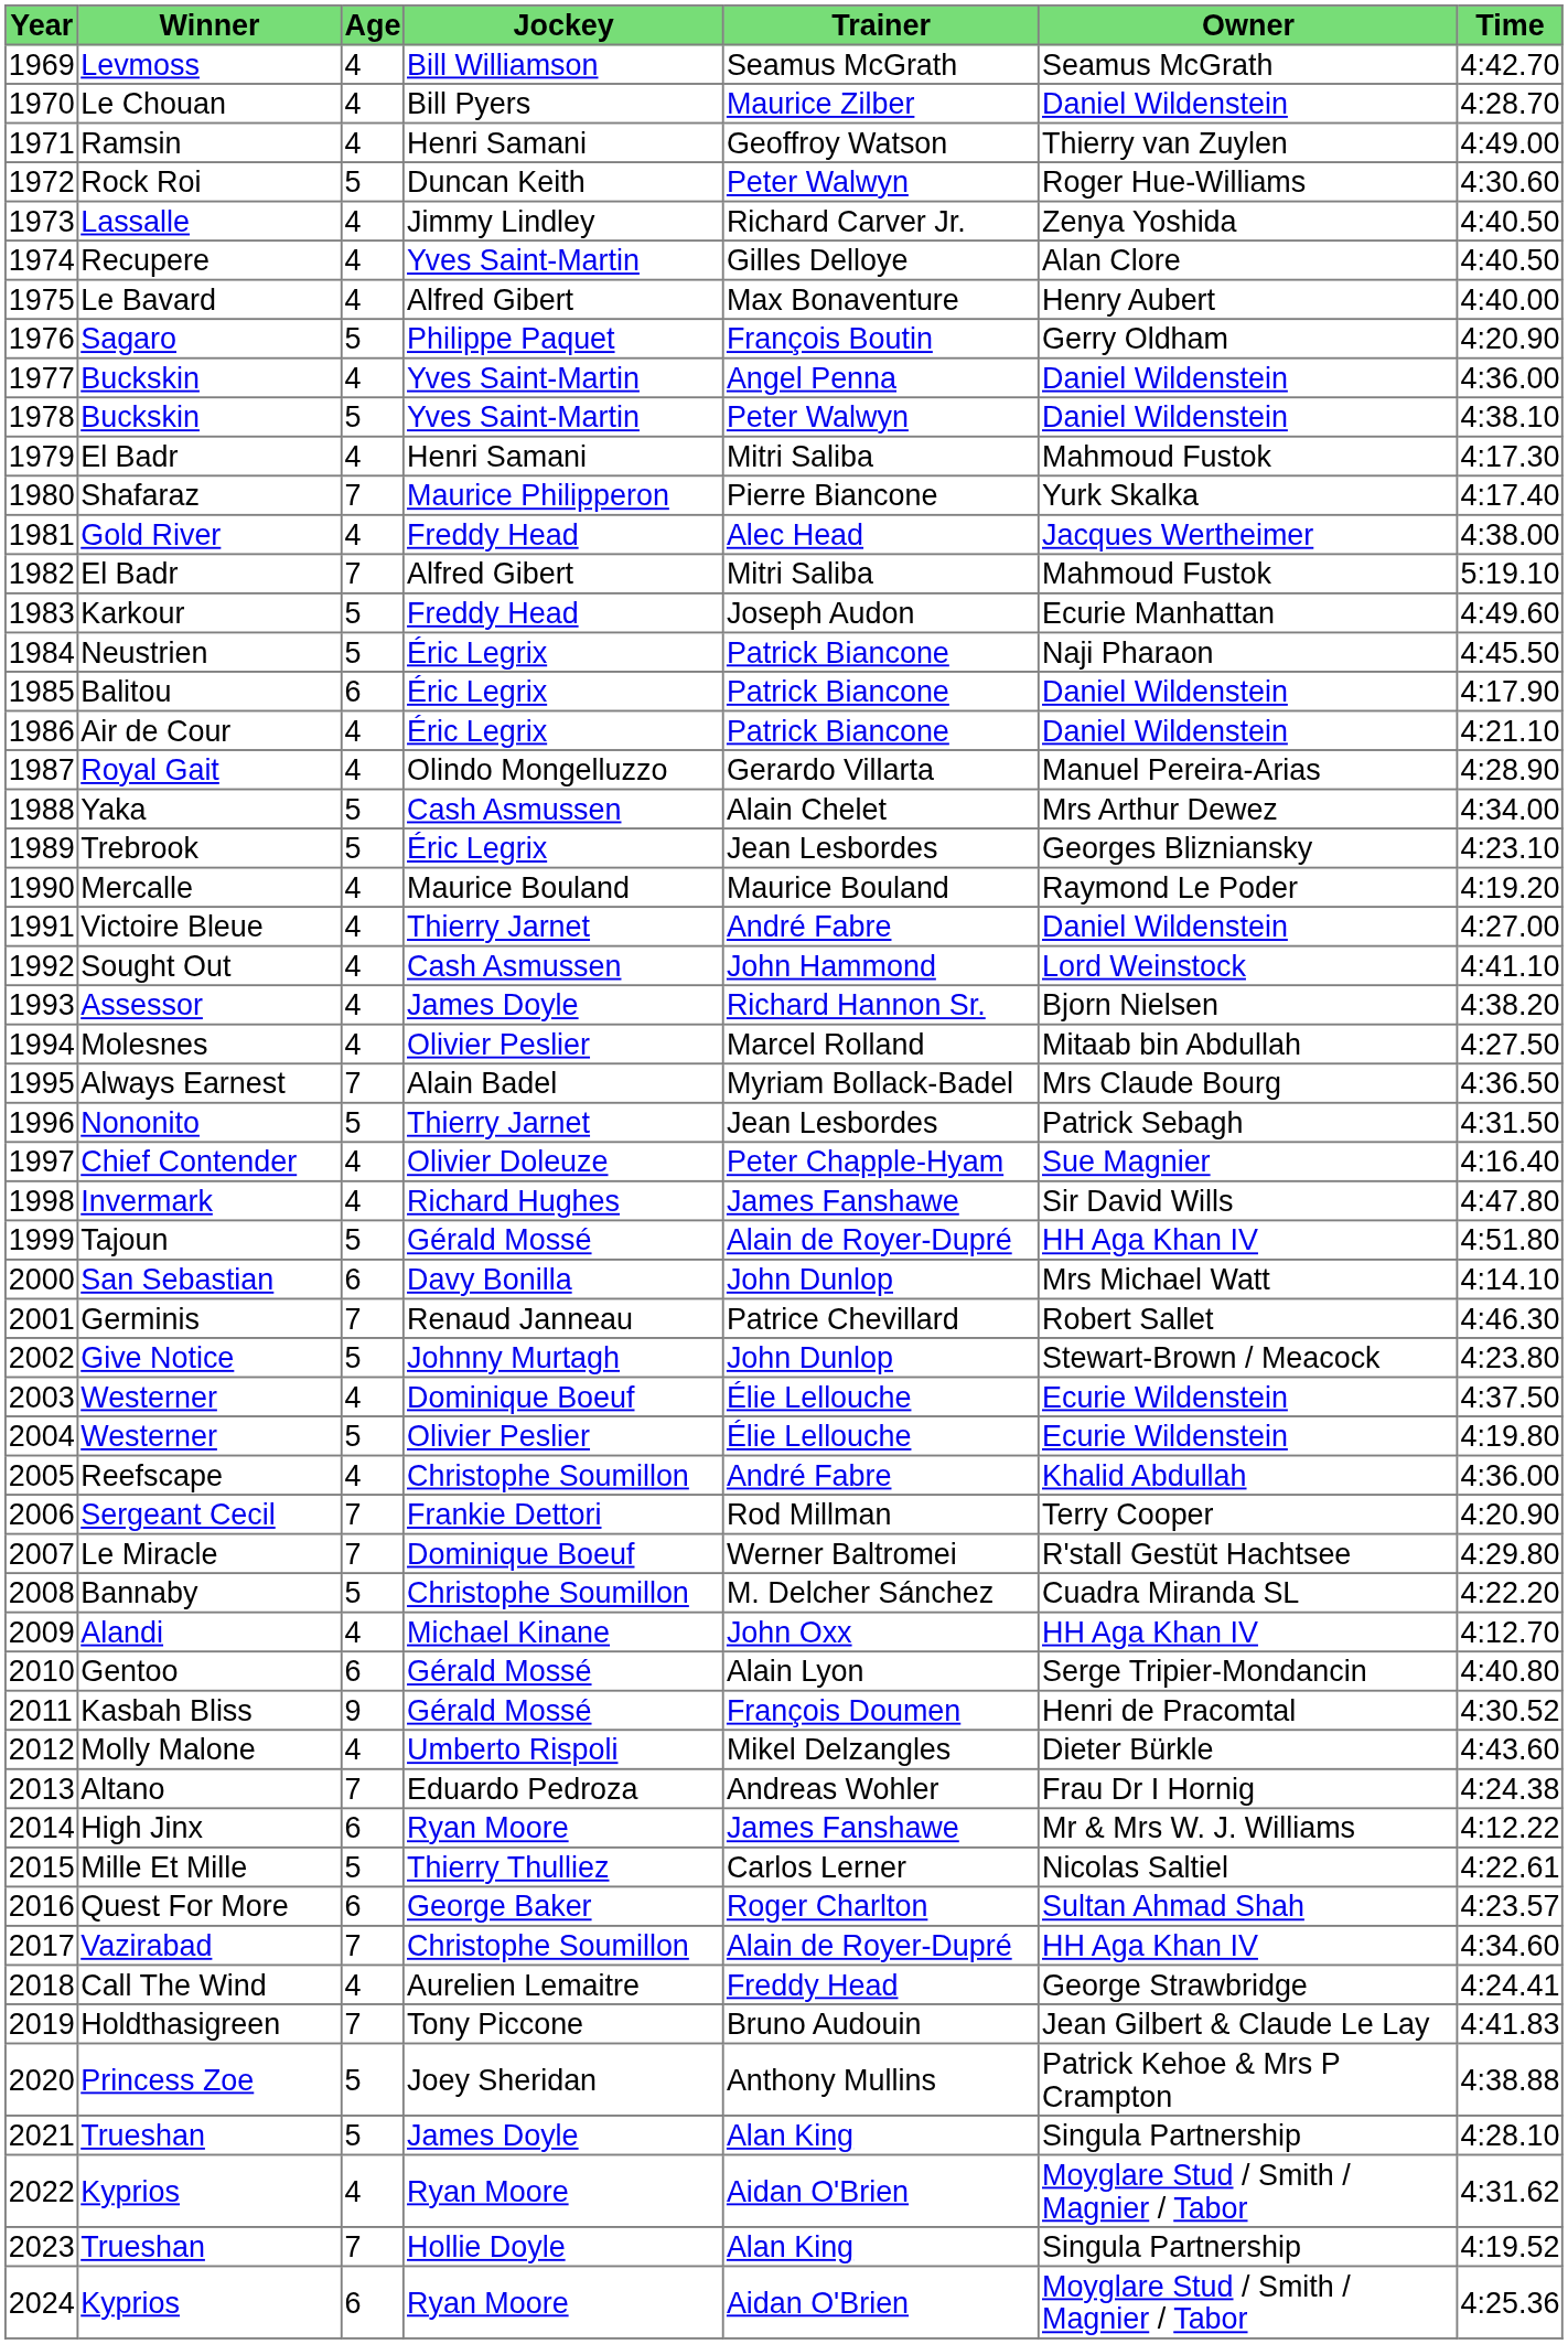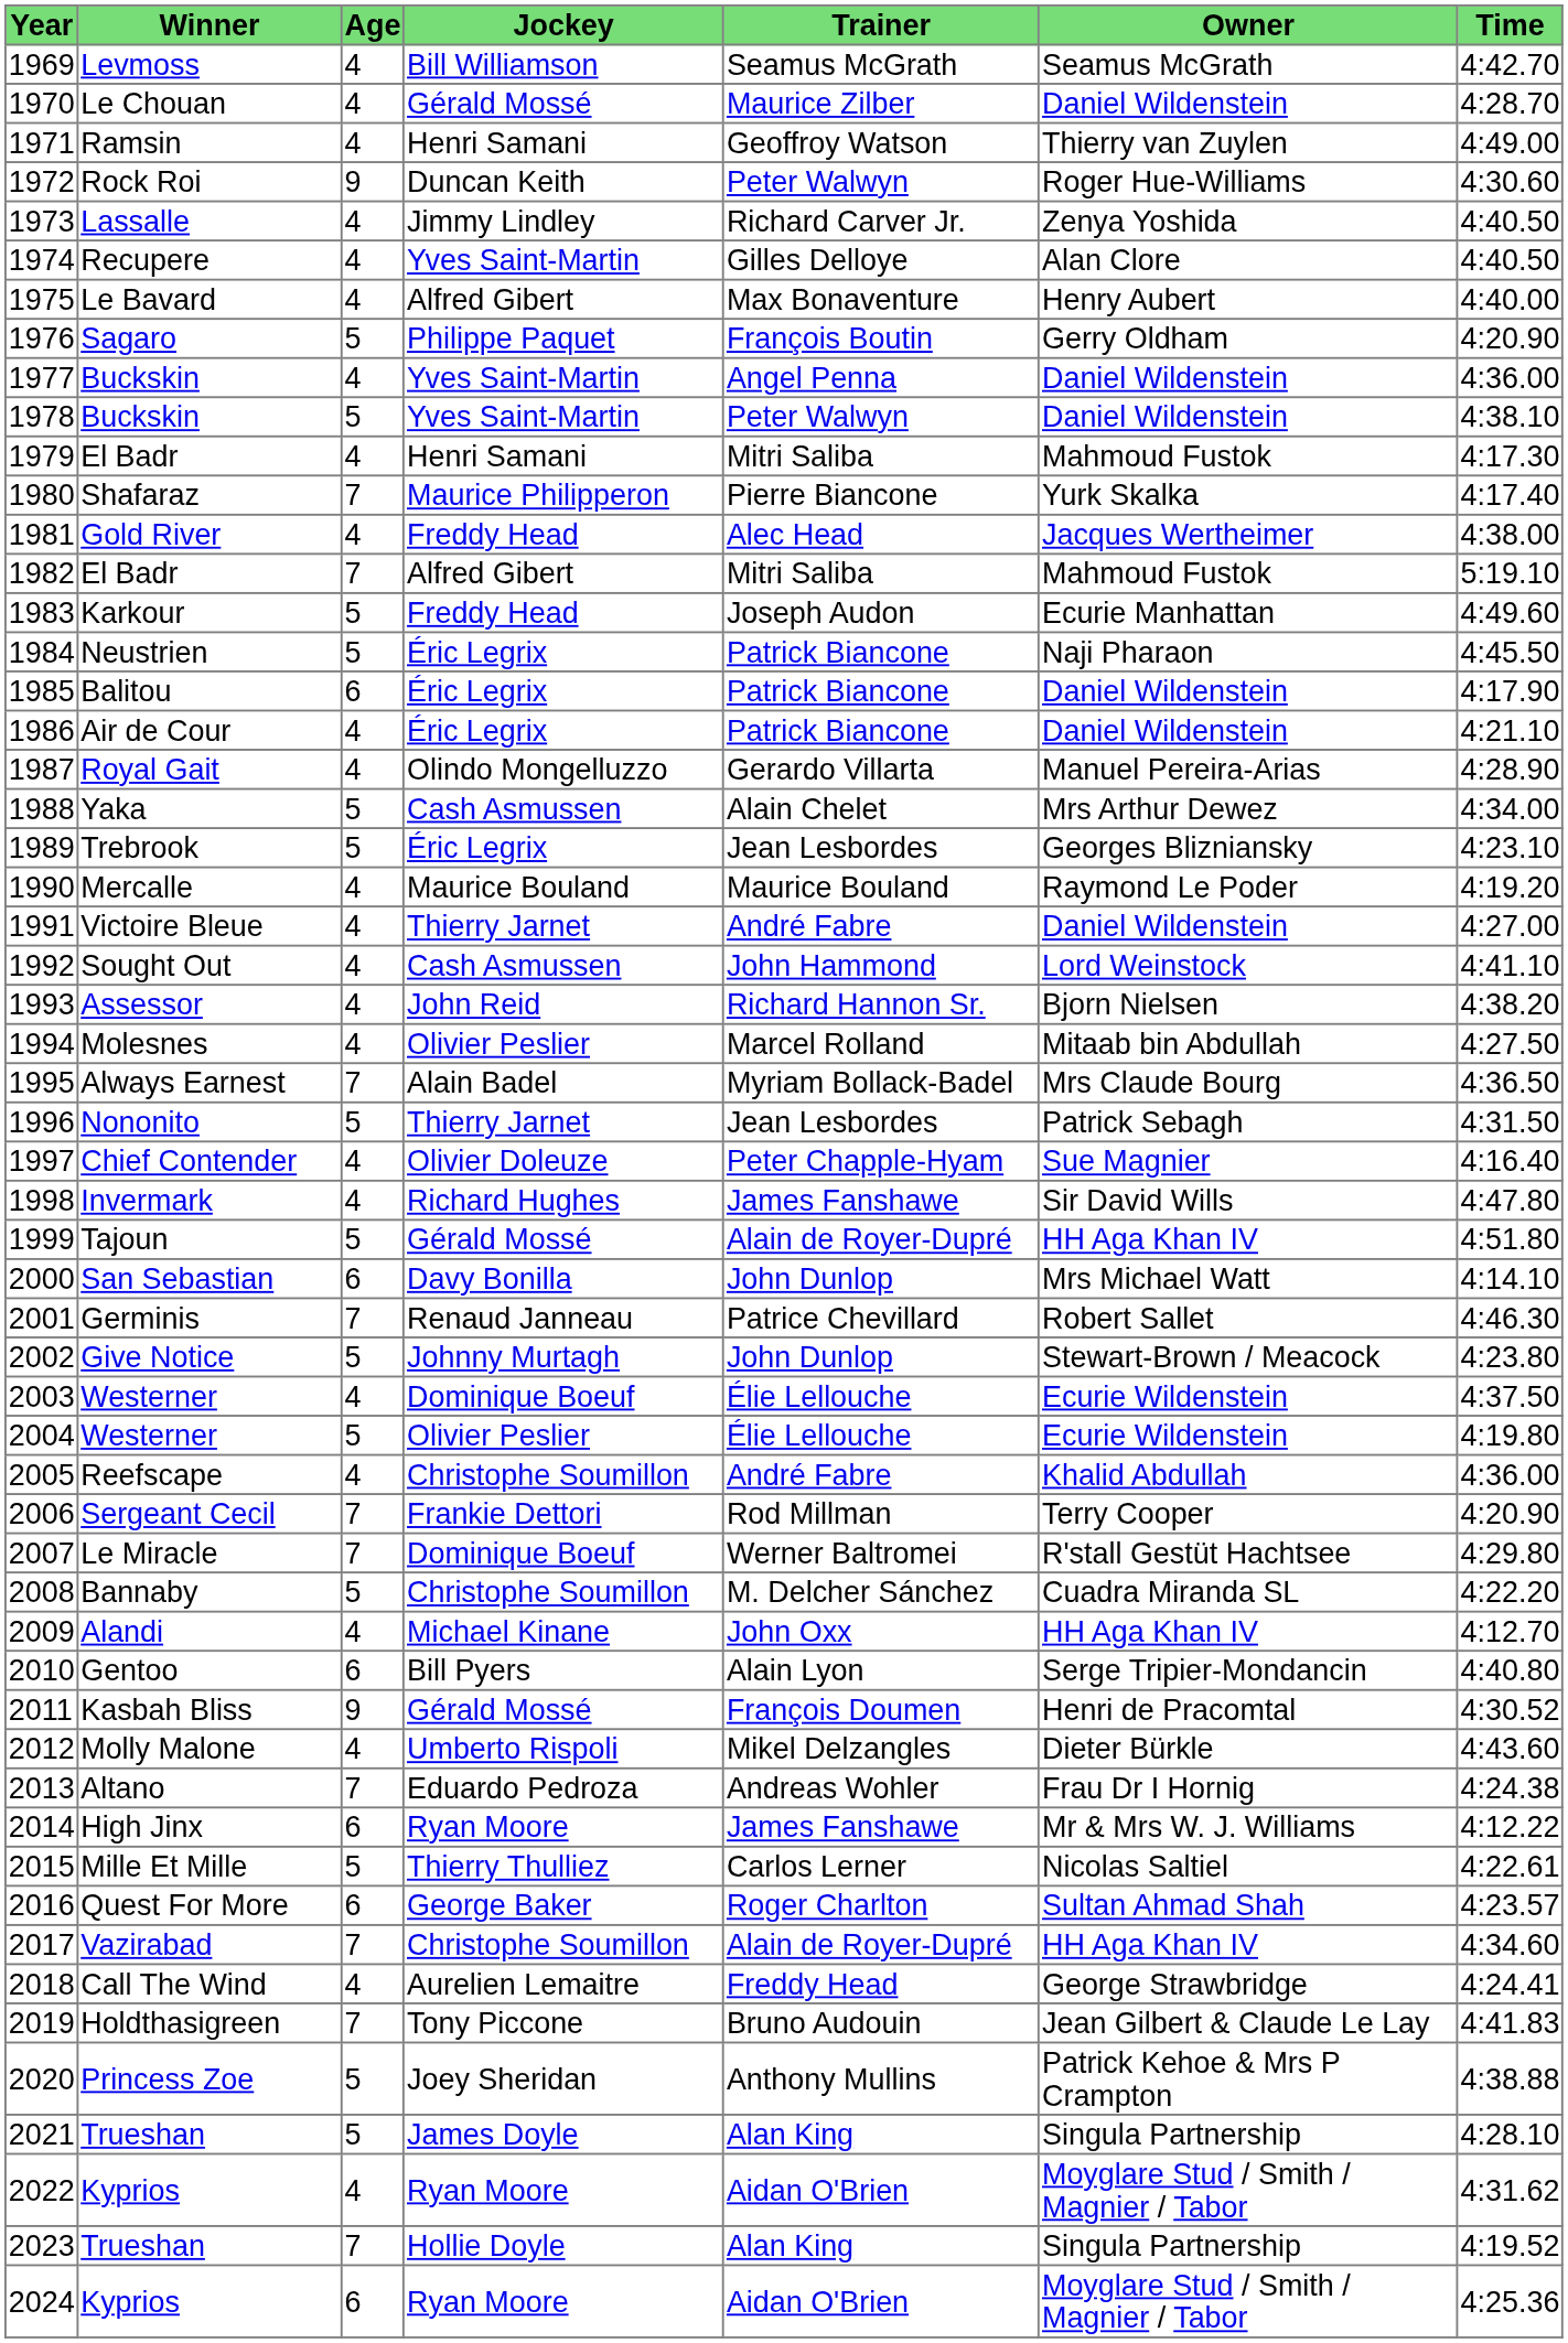Le Chouan | Jockey: Bill Pyers -> Gérald Mossé
Rock Roi | Age: 5 -> 9
Assessor | Jockey: James Doyle -> John Reid
Gentoo | Jockey: Gérald Mossé -> Bill Pyers
